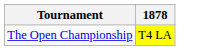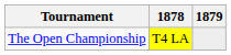+ column: 1879
